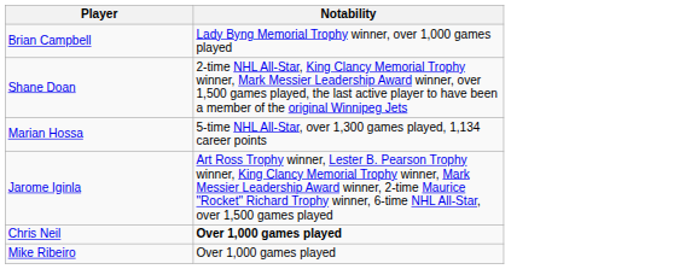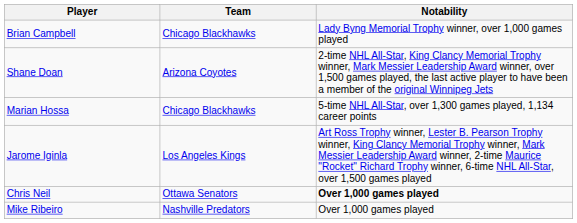+ column: Team | Chicago Blackhawks | Arizona Coyotes | Chicago Blackhawks | Los Angeles Kings | Ottawa Senators | Nashville Predators
